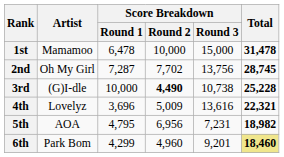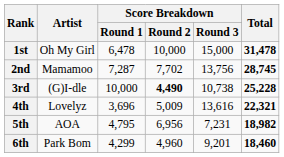1st | Artist: Mamamoo -> Oh My Girl
2nd | Artist: Oh My Girl -> Mamamoo
6th | Total: khaki background -> no background
